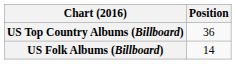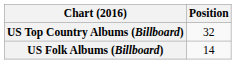US Top Country Albums (Billboard) | Position: 36 -> 32
